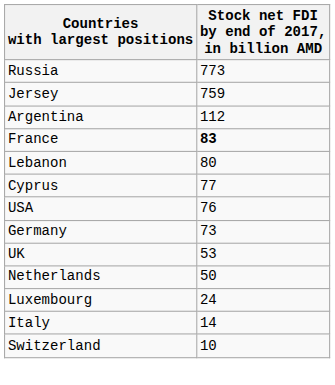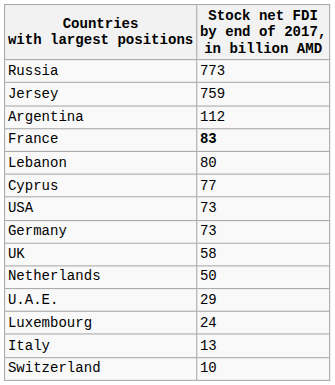USA | Stock net FDI by end of 2017, in billion AMD: 76 -> 73
UK | Stock net FDI by end of 2017, in billion AMD: 53 -> 58
+ row: U.A.E. | 29
Italy | Stock net FDI by end of 2017, in billion AMD: 14 -> 13
